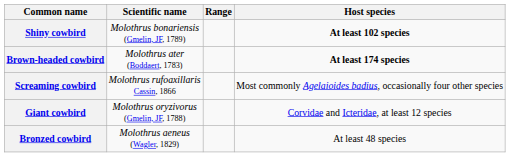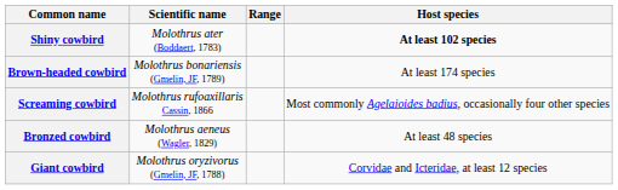Shiny cowbird | Scientific name: Molothrus bonariensis (Gmelin, JF, 1789) -> Molothrus ater (Boddaert, 1783)
Brown-headed cowbird | Scientific name: Molothrus ater (Boddaert, 1783) -> Molothrus bonariensis (Gmelin, JF, 1789)
Brown-headed cowbird | Host species: bold -> normal
rows swapped: Giant cowbird <-> Bronzed cowbird
